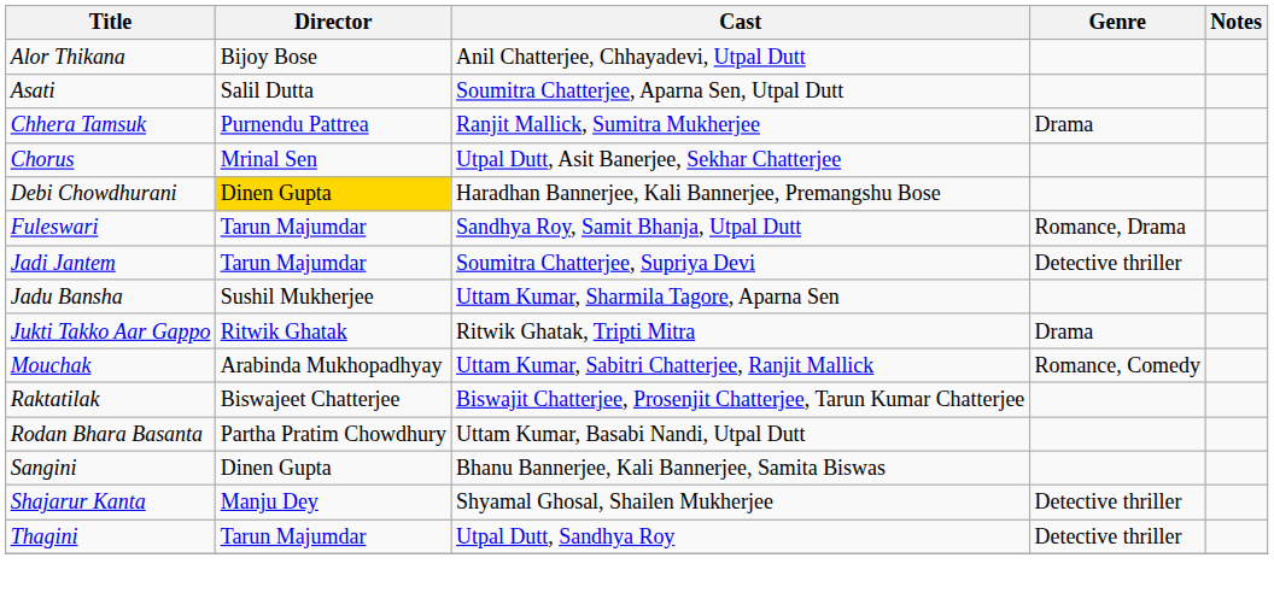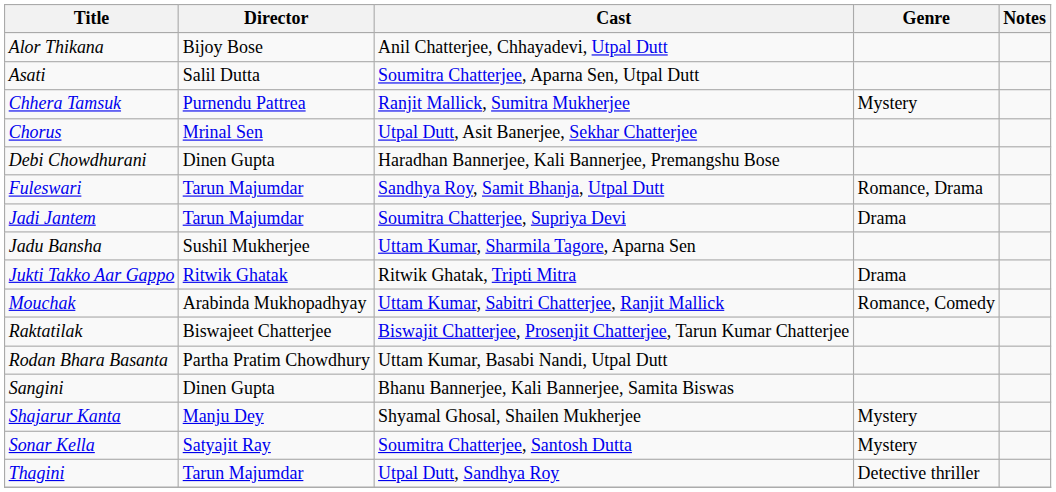Chhera Tamsuk | Genre: Drama -> Mystery
Debi Chowdhurani | Director: gold background -> no background
Jadi Jantem | Genre: Detective thriller -> Drama
Shajarur Kanta | Genre: Detective thriller -> Mystery
+ row: Sonar Kella | Satyajit Ray | Soumitra Chatterjee, Santosh Dutta | Mystery
